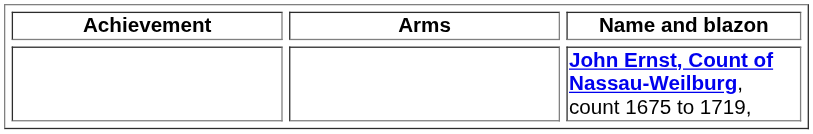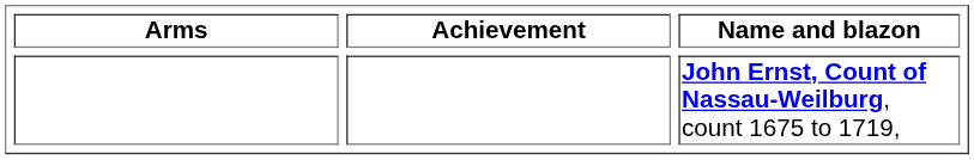columns swapped: Achievement <-> Arms
